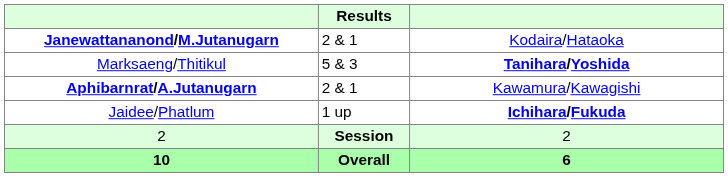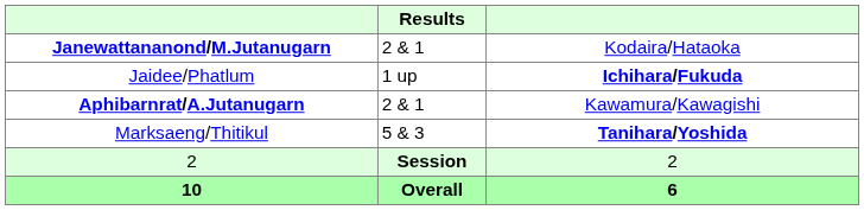rows swapped: Jaidee/Phatlum <-> Marksaeng/Thitikul
